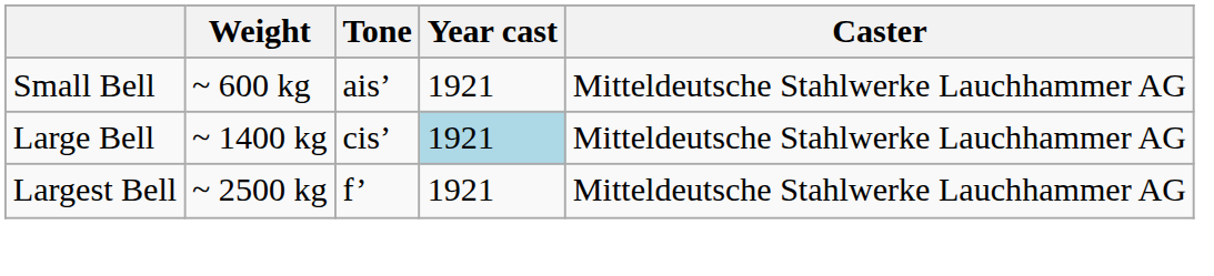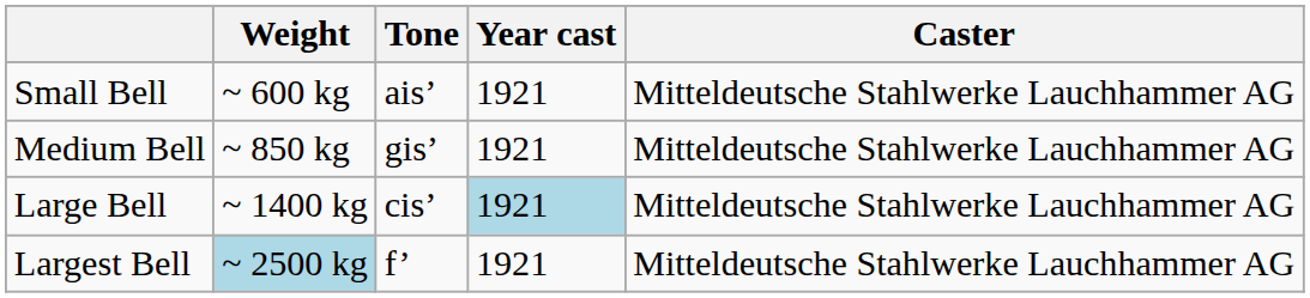+ row: Medium Bell | ~ 850 kg | gis’ | 1921 | Mitteldeutsche Stahlwerke Lauchhammer AG
Largest Bell | Weight: no background -> lightblue background
